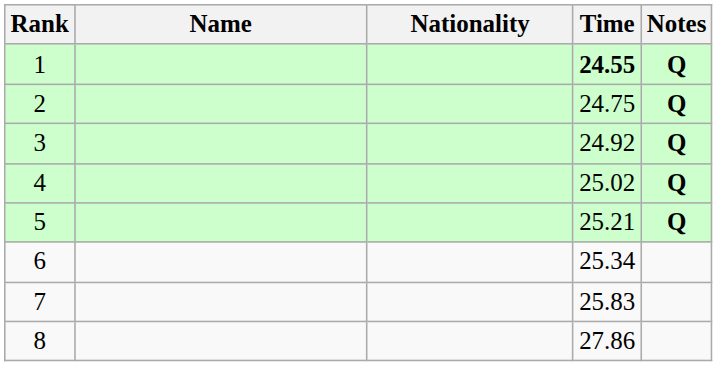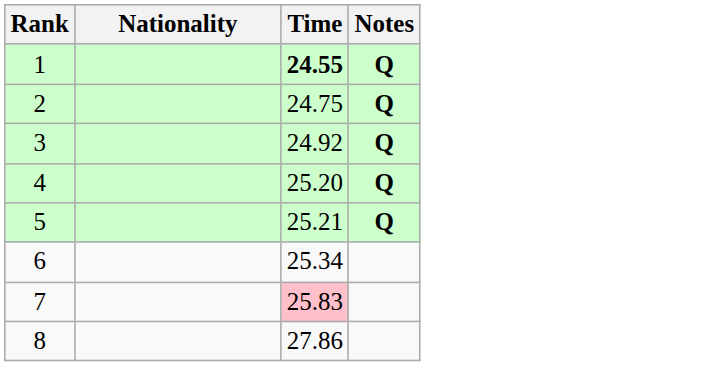- column: Name
4 | Time: 25.02 -> 25.20
7 | Time: no background -> pink background
